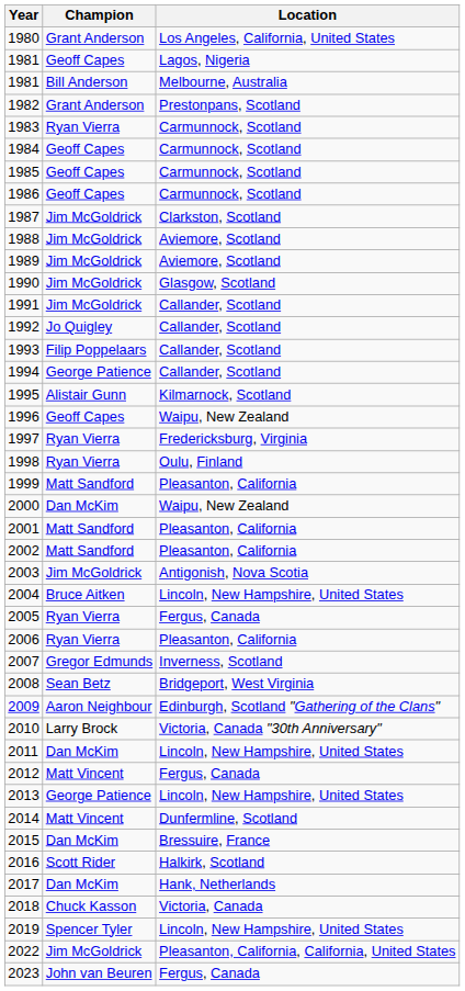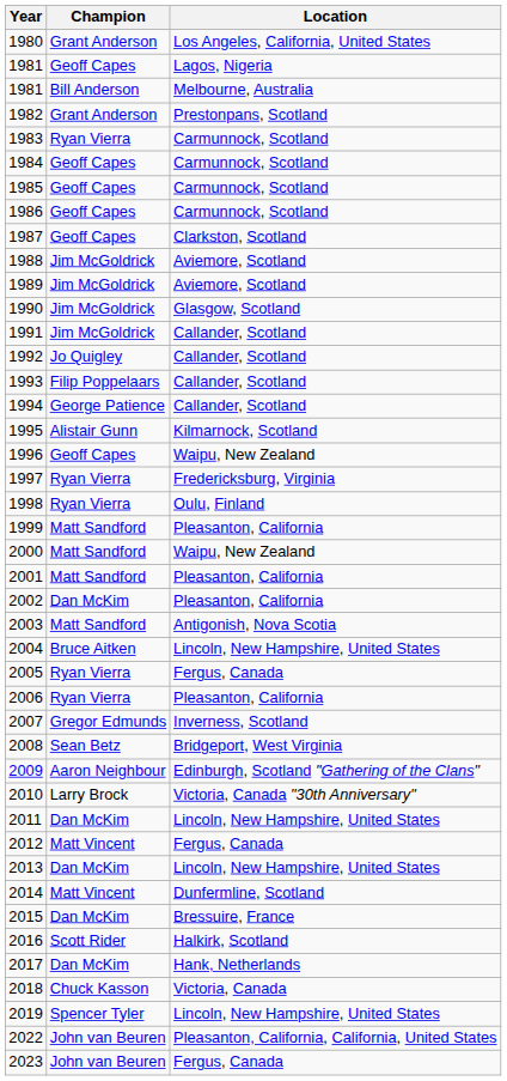1987 | Champion: Jim McGoldrick -> Geoff Capes
2000 | Champion: Dan McKim -> Matt Sandford
2002 | Champion: Matt Sandford -> Dan McKim
2003 | Champion: Jim McGoldrick -> Matt Sandford
2013 | Champion: George Patience -> Dan McKim
2022 | Champion: Jim McGoldrick -> John van Beuren
